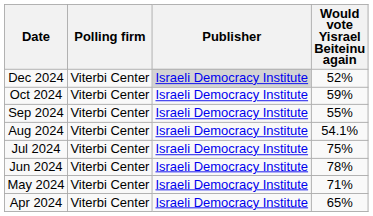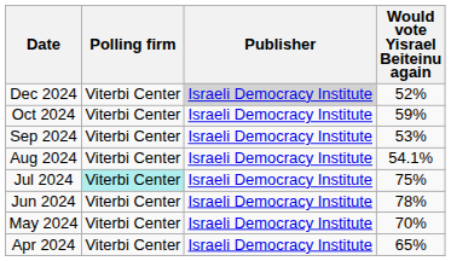Sep 2024 | Would vote Yisrael Beiteinu again: 55% -> 53%
Jul 2024 | Polling firm: no background -> paleturquoise background
May 2024 | Would vote Yisrael Beiteinu again: 71% -> 70%
